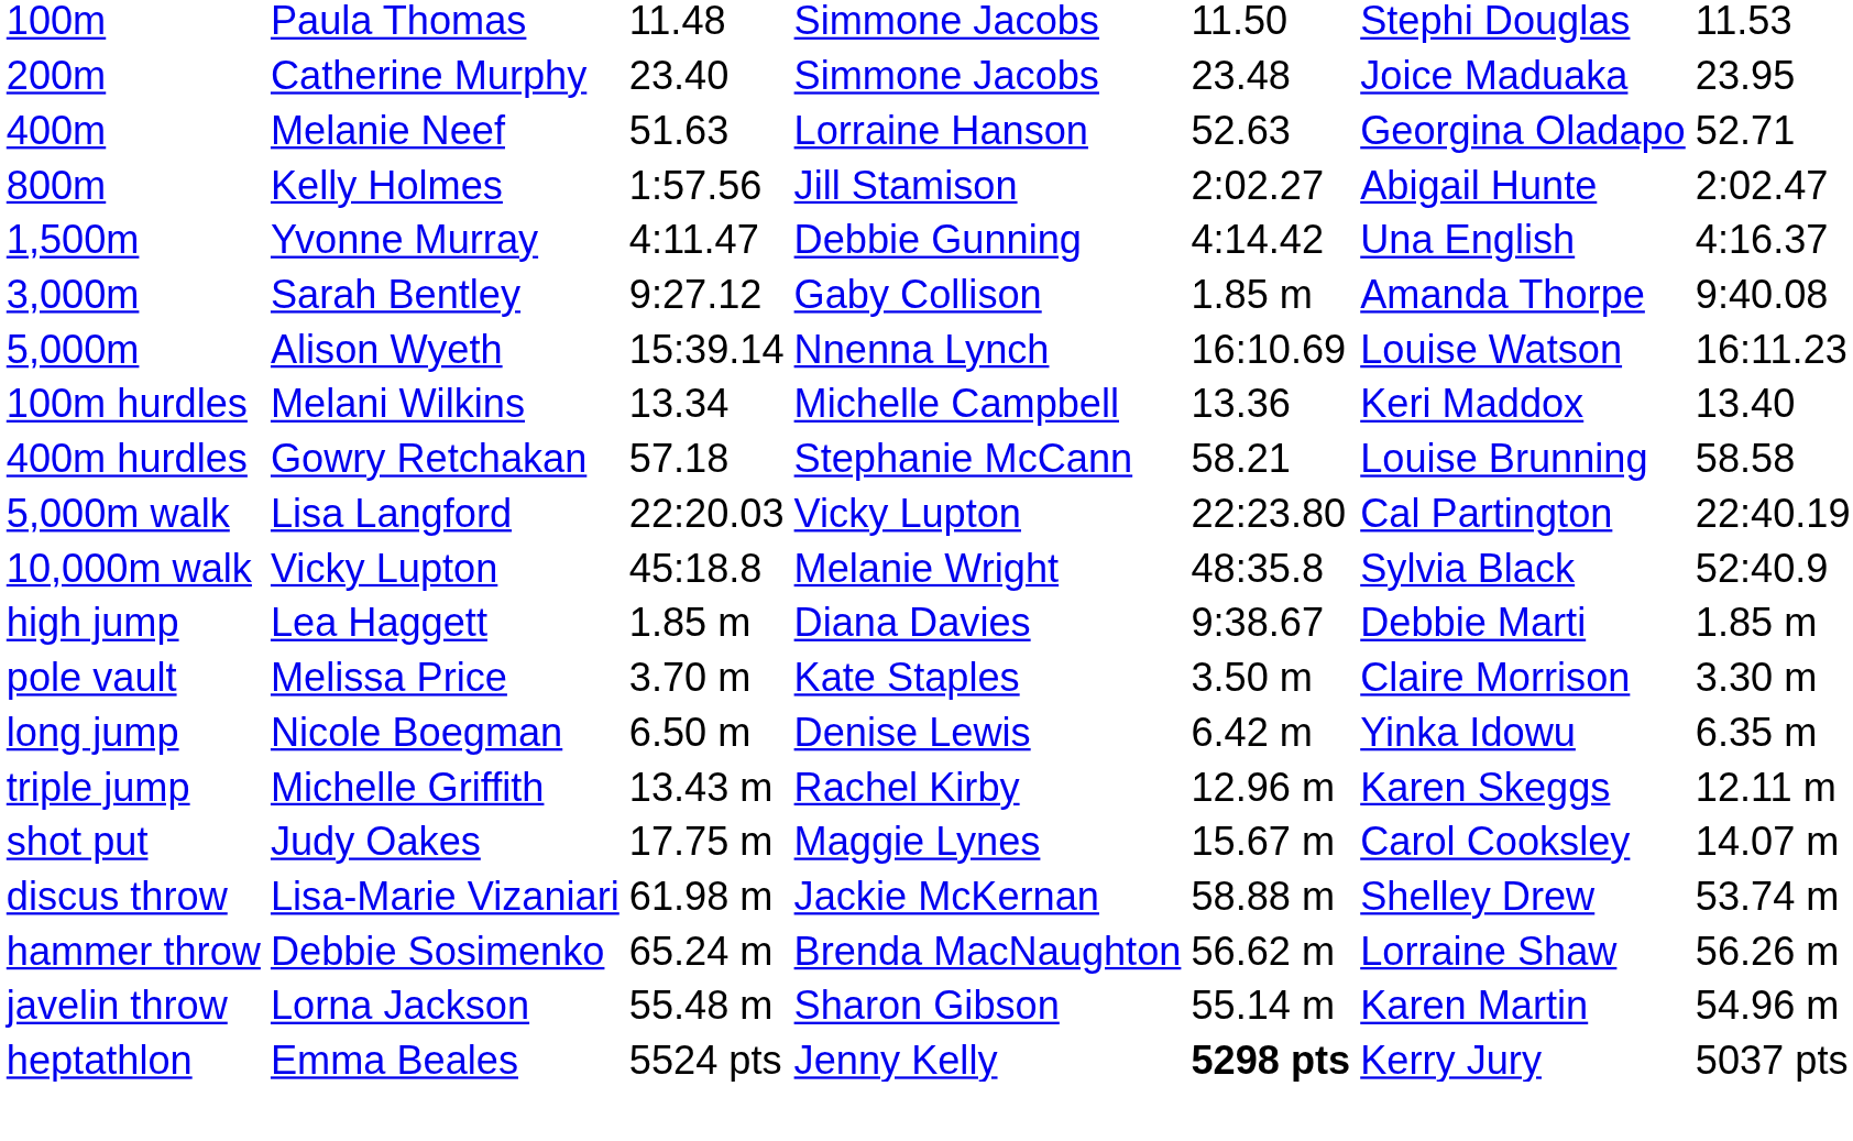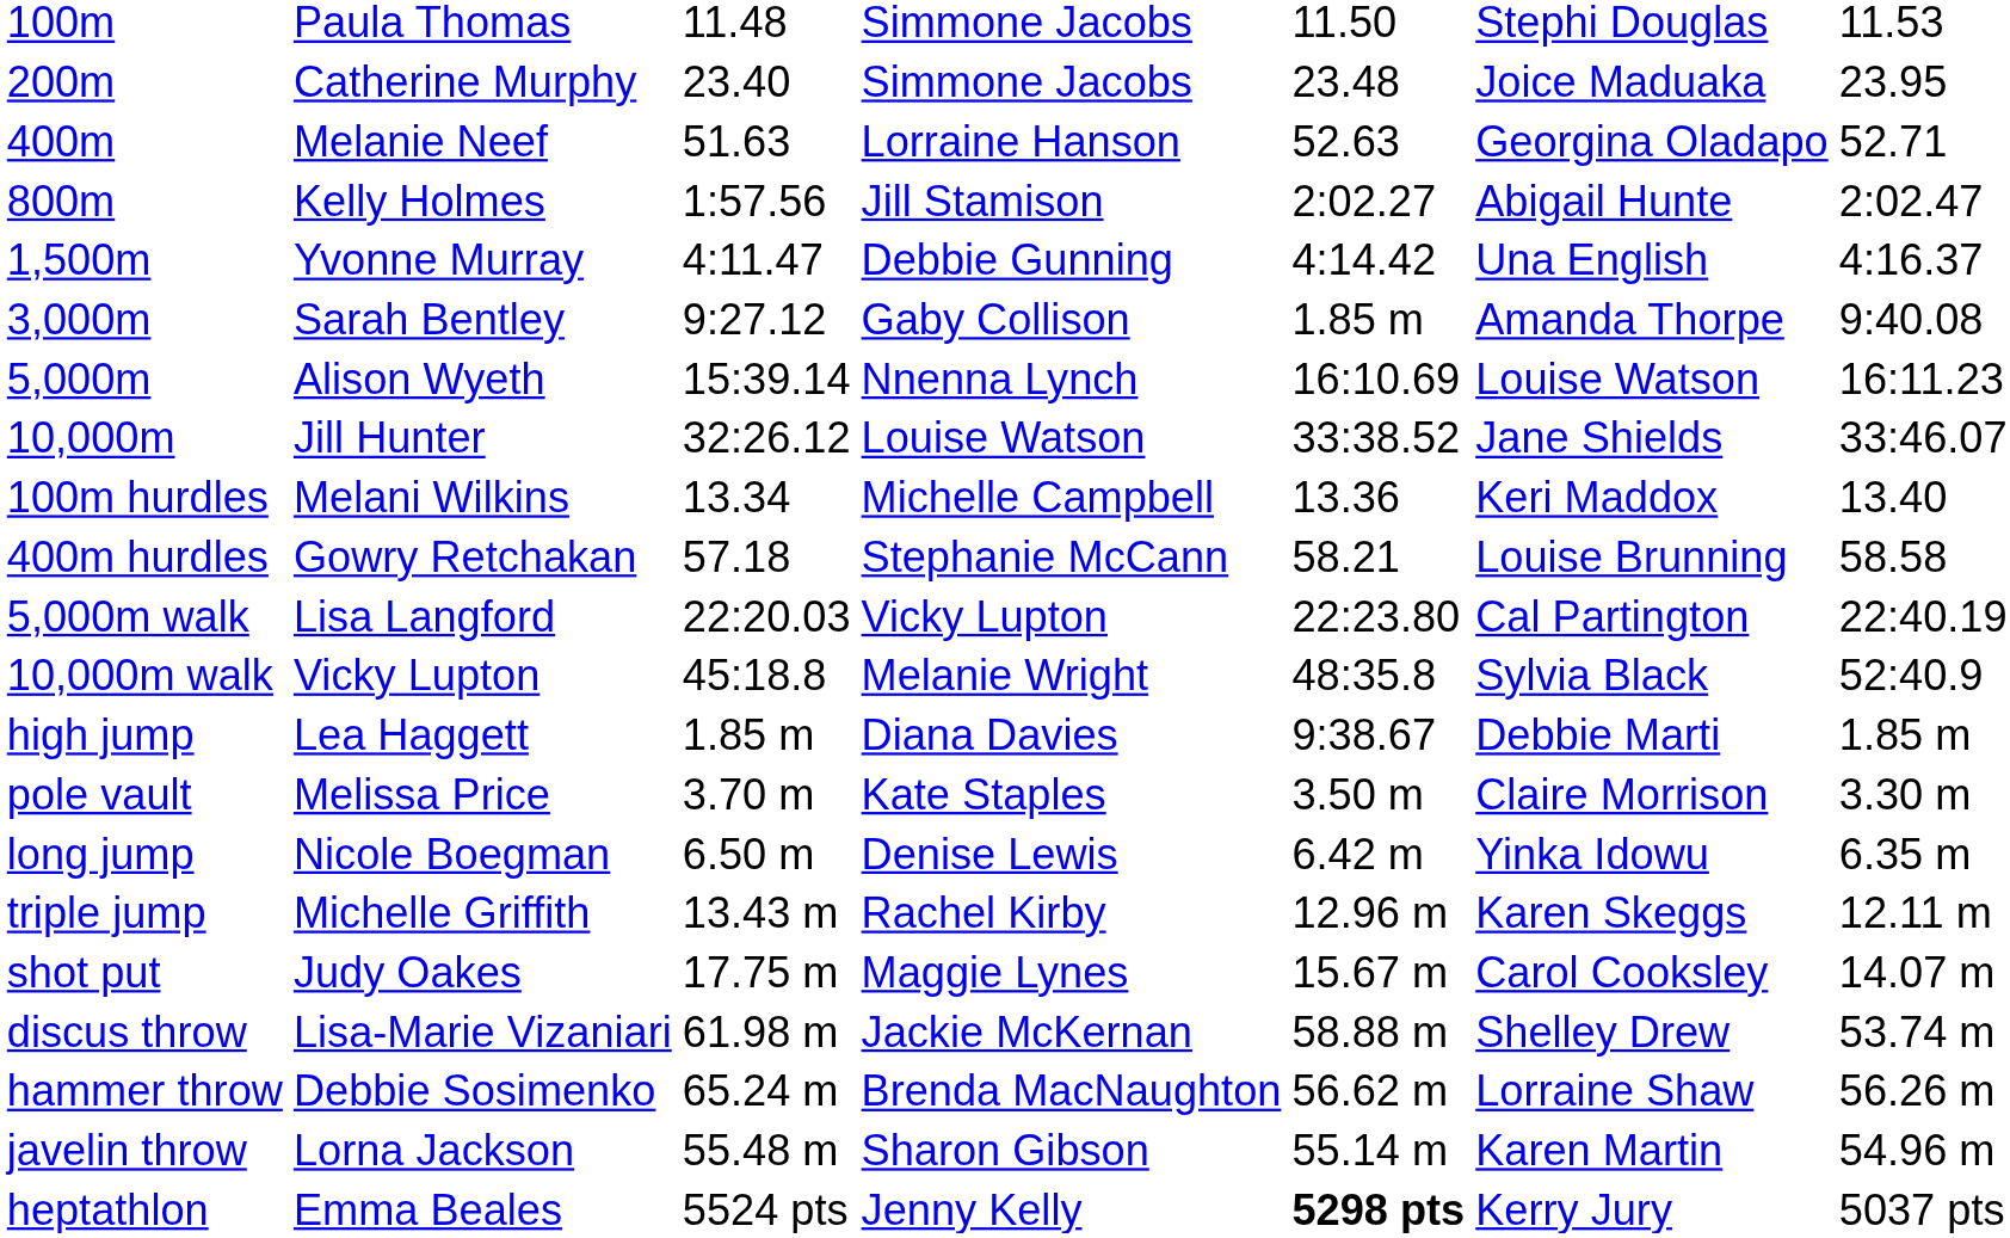+ row: 10,000m | Jill Hunter | 32:26.12 | Louise Watson | 33:38.52 | Jane Shields | 33:46.07
